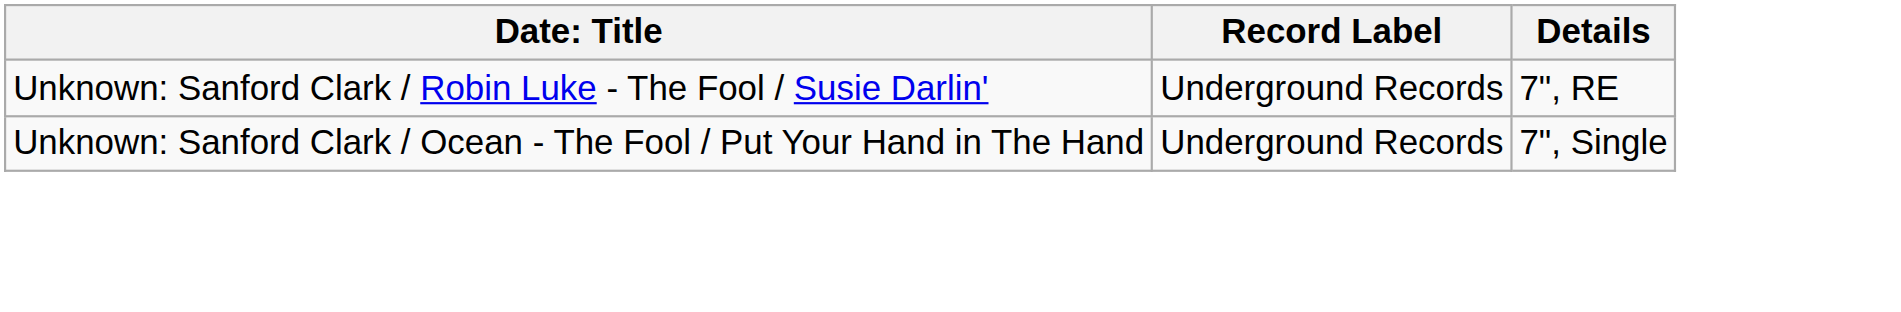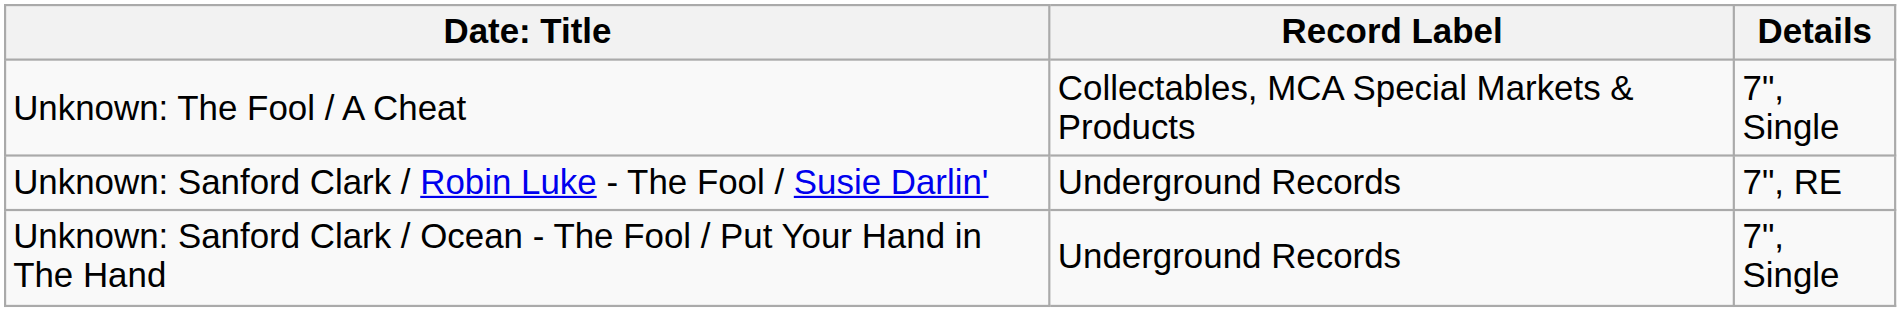+ row: Unknown: The Fool / A Cheat | Collectables, MCA Special Markets & Products | 7", Single
